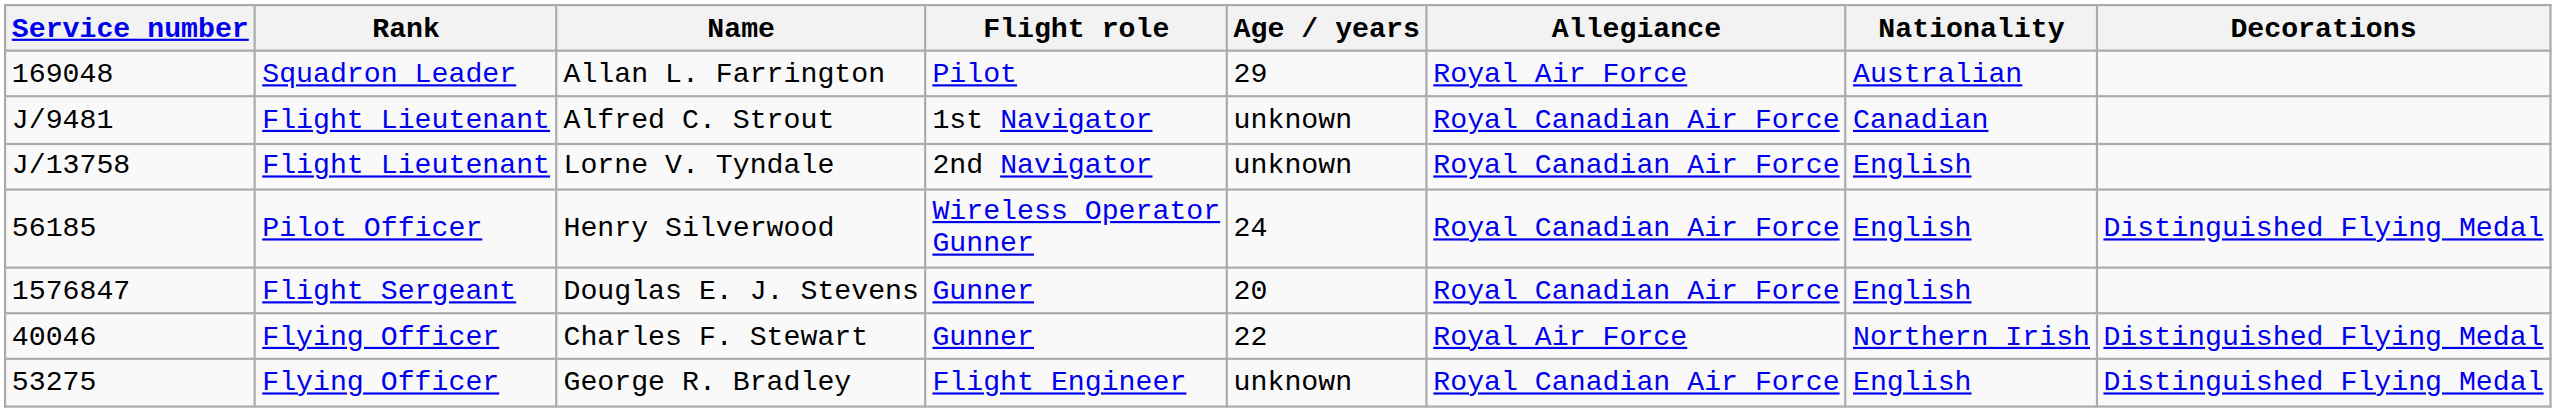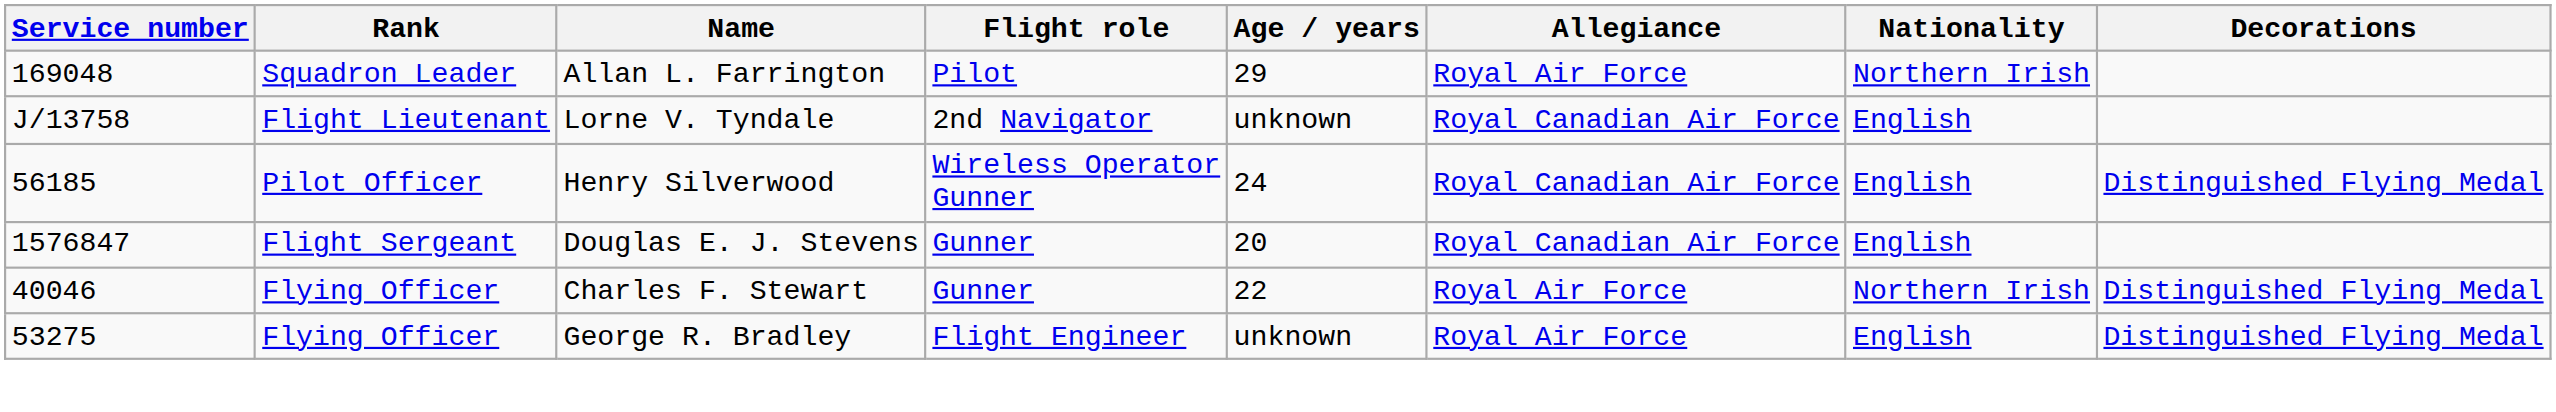Allan L. Farrington | Nationality: Australian -> Northern Irish
- row: J/9481 | Flight Lieutenant | Alfred C. Strout | 1st Navigator | unknown | Royal Canadian Air Force | Canadian
George R. Bradley | Allegiance: Royal Canadian Air Force -> Royal Air Force
